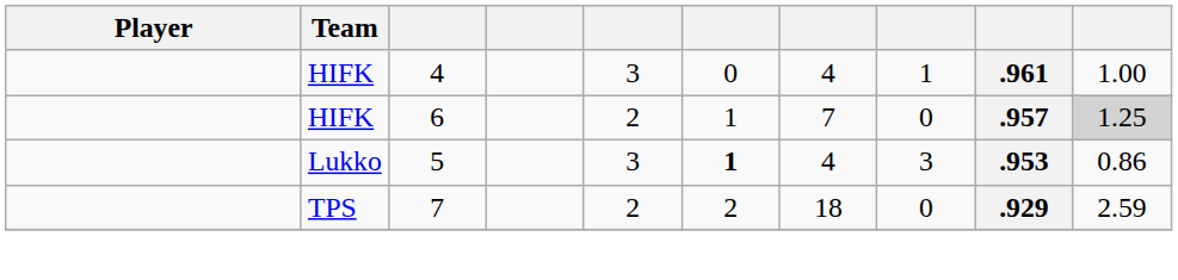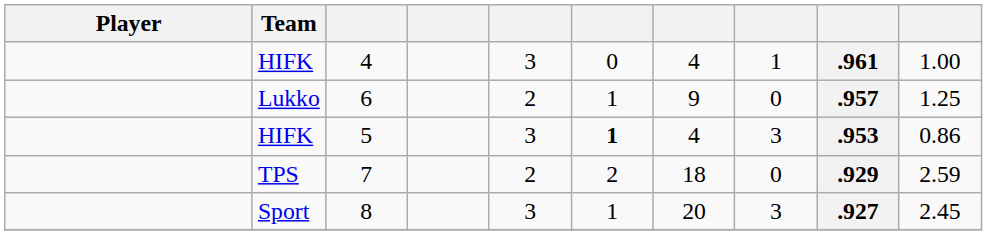6 | Team: HIFK -> Lukko
6 | column 7: 7 -> 9
6 | column 10: lightgrey background -> no background
5 | Team: Lukko -> HIFK
+ row: Sport | 8 | 3 | 1 | 20 | 3 | .927 | 2.45
